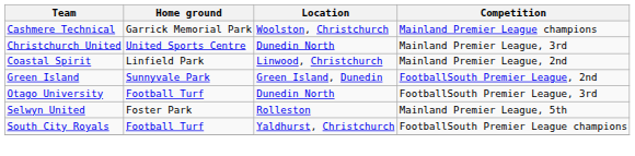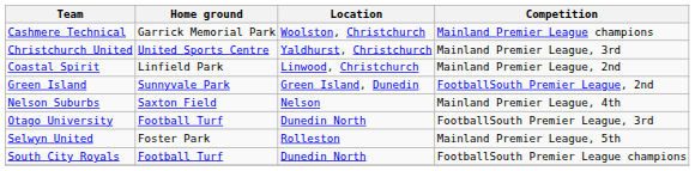Christchurch United | Location: Dunedin North -> Yaldhurst, Christchurch
+ row: Nelson Suburbs | Saxton Field | Nelson | Mainland Premier League, 4th
South City Royals | Location: Yaldhurst, Christchurch -> Dunedin North
